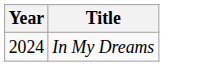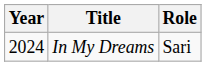+ column: Role | Sari
